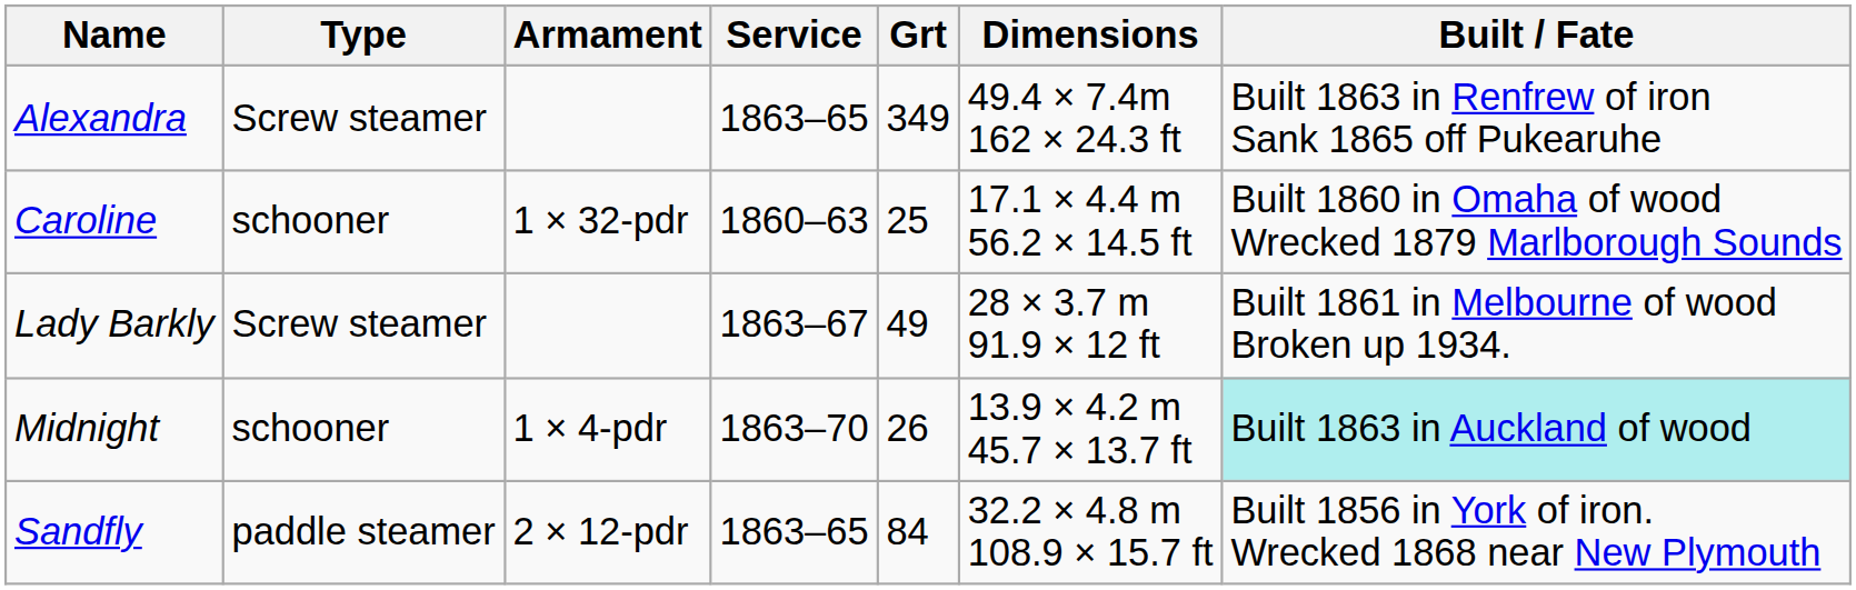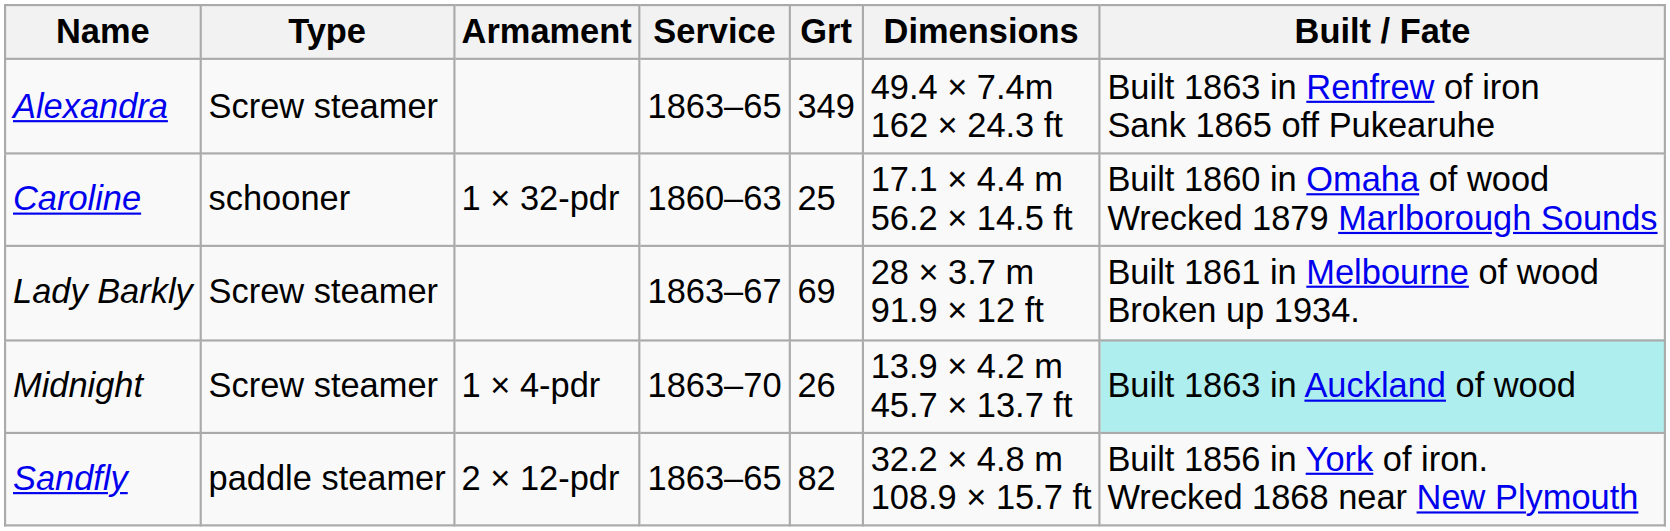Lady Barkly | Grt: 49 -> 69
Midnight | Type: schooner -> Screw steamer
Sandfly | Grt: 84 -> 82
